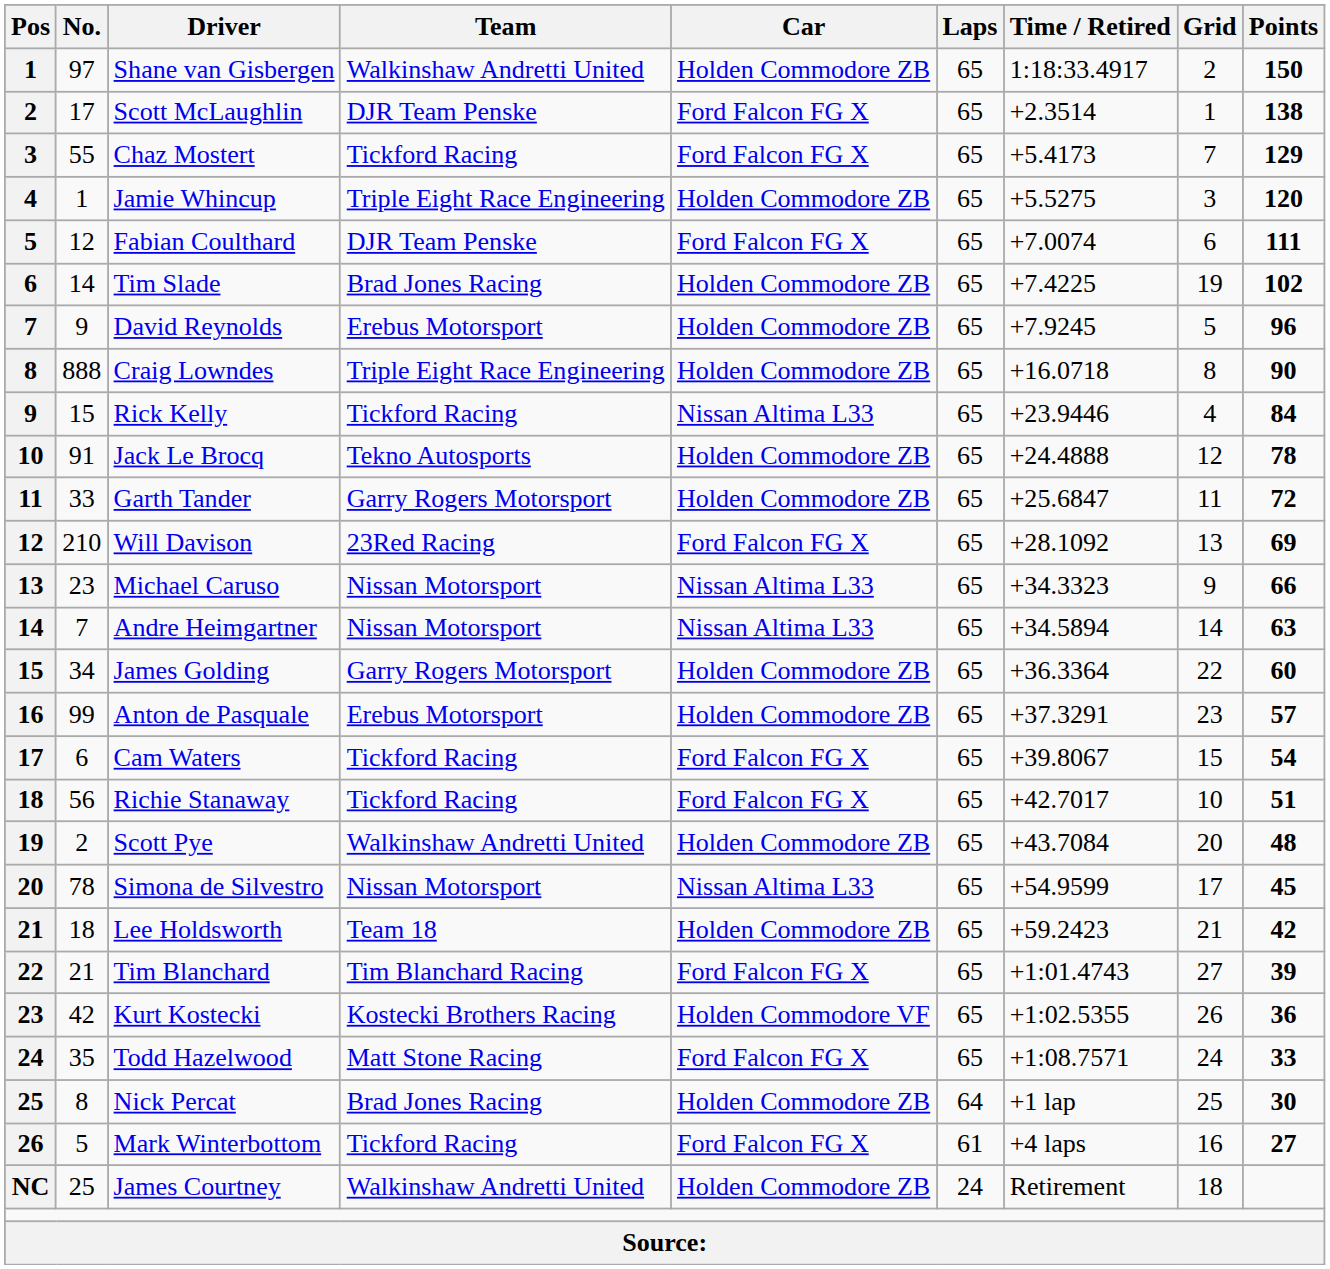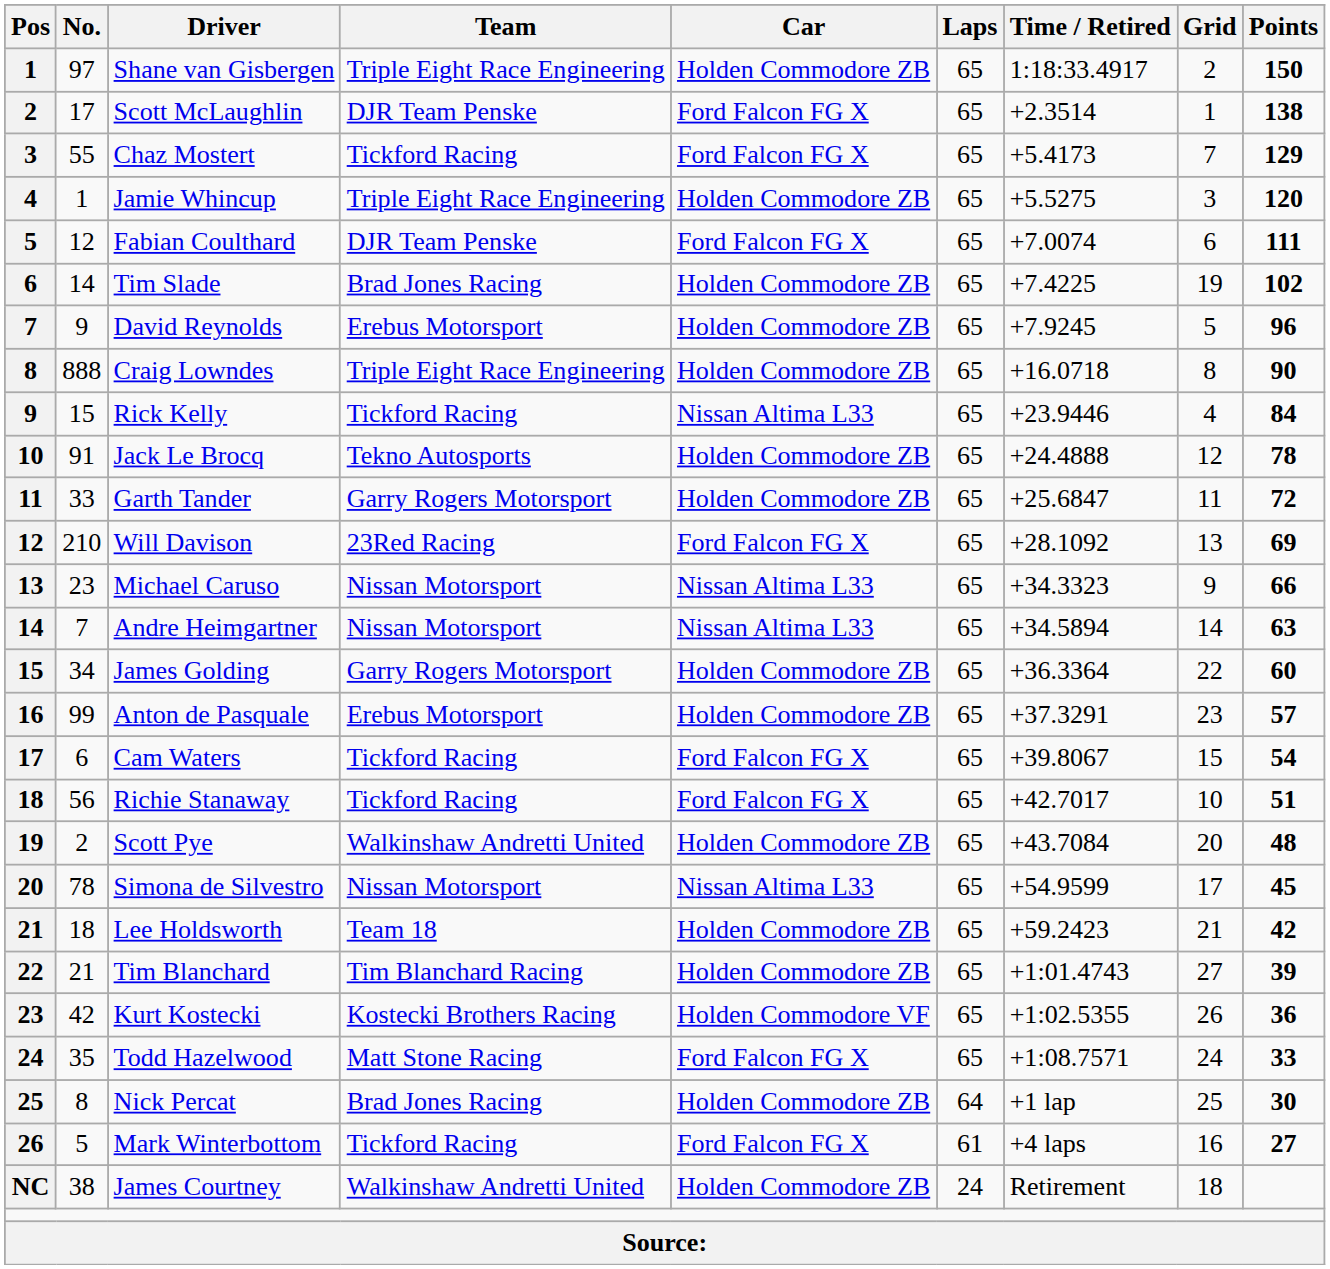Shane van Gisbergen | Team: Walkinshaw Andretti United -> Triple Eight Race Engineering
Tim Blanchard | Car: Ford Falcon FG X -> Holden Commodore ZB
James Courtney | No.: 25 -> 38
